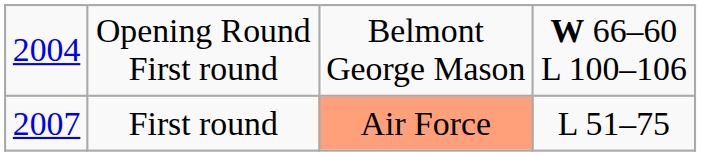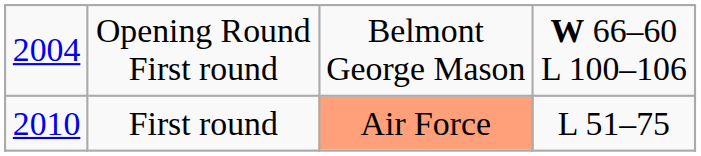First round | column 1: 2007 -> 2010
